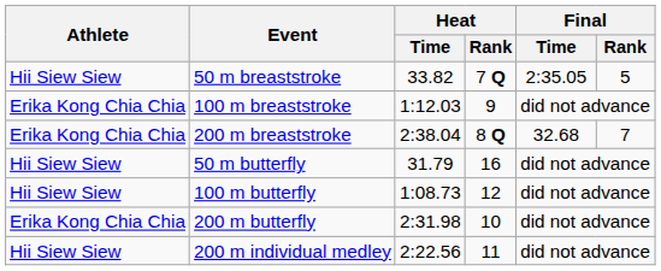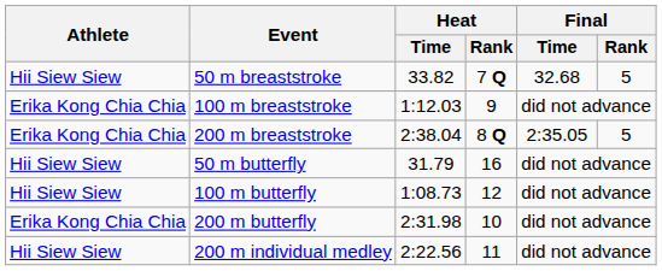50 m breaststroke | Final / Time: 2:35.05 -> 32.68
200 m breaststroke | Final / Time: 32.68 -> 2:35.05
200 m breaststroke | Final / Rank: 7 -> 5
